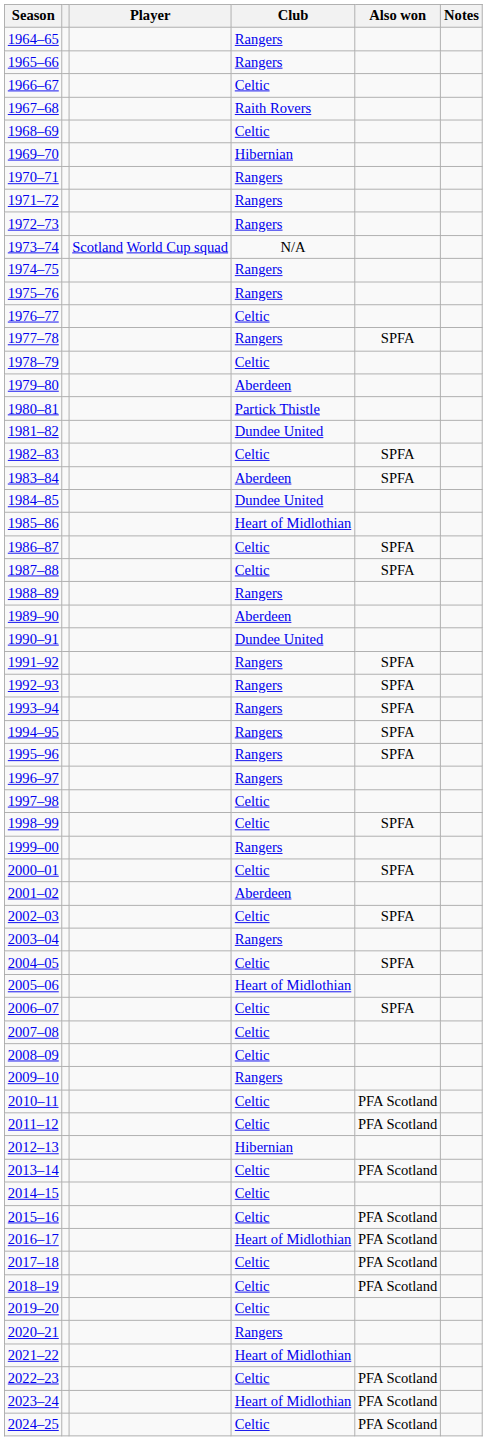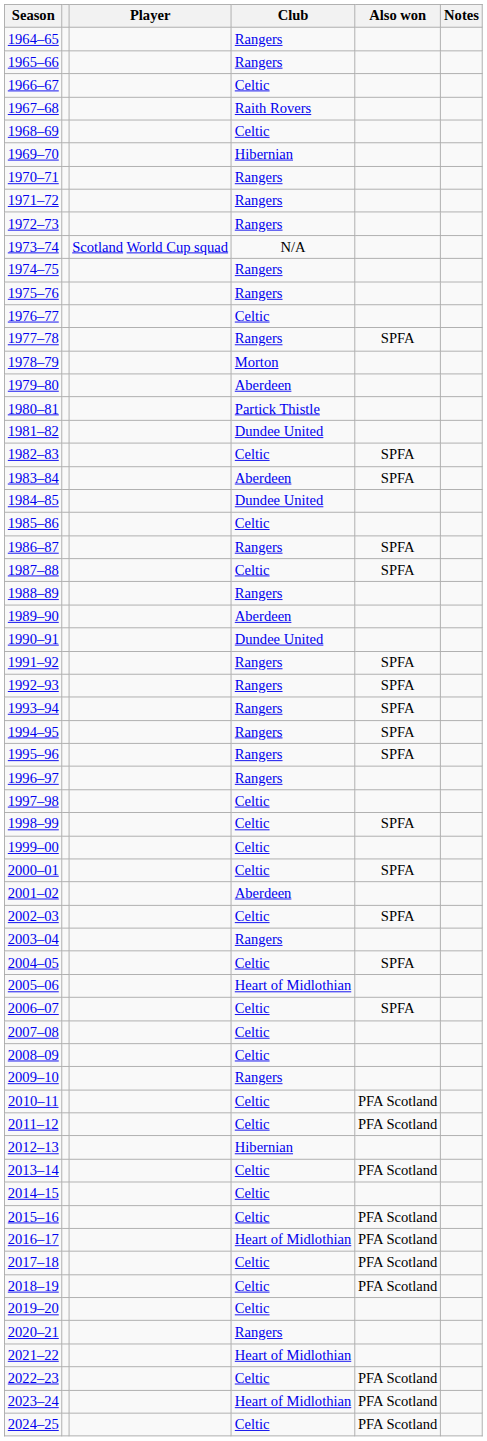1978–79 | Club: Celtic -> Morton
1985–86 | Club: Heart of Midlothian -> Celtic
1986–87 | Club: Celtic -> Rangers
1999–00 | Club: Rangers -> Celtic
